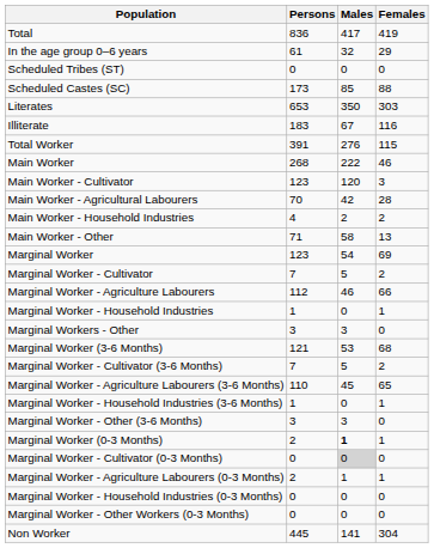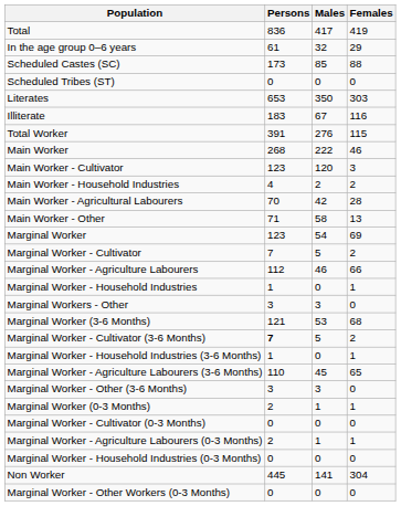rows swapped: Scheduled Castes (SC) <-> Scheduled Tribes (ST)
rows swapped: Main Worker - Agricultural Labourers <-> Main Worker - Household Industries
Marginal Worker - Cultivator (3-6 Months) | Persons: normal -> bold
rows swapped: Marginal Worker - Agriculture Labourers (3-6 Months) <-> Marginal Worker - Household Industries (3-6 Months)
Marginal Worker (0-3 Months) | Males: bold -> normal
Marginal Worker - Cultivator (0-3 Months) | Males: lightgrey background -> no background
rows swapped: Marginal Worker - Other Workers (0-3 Months) <-> Non Worker
